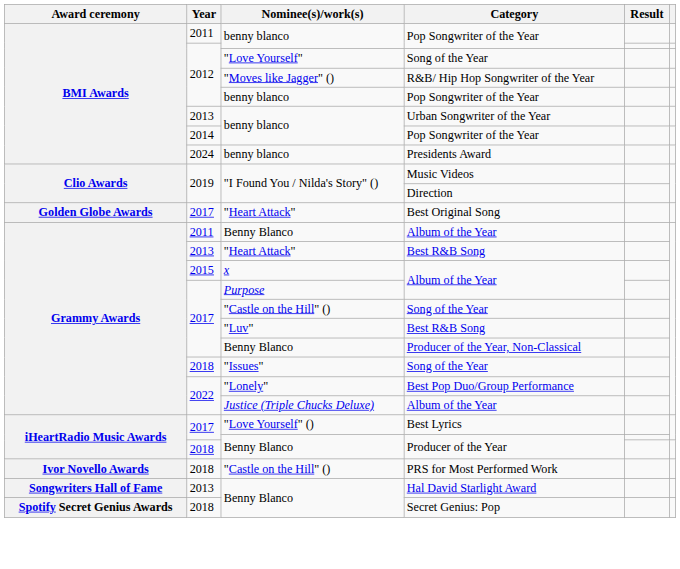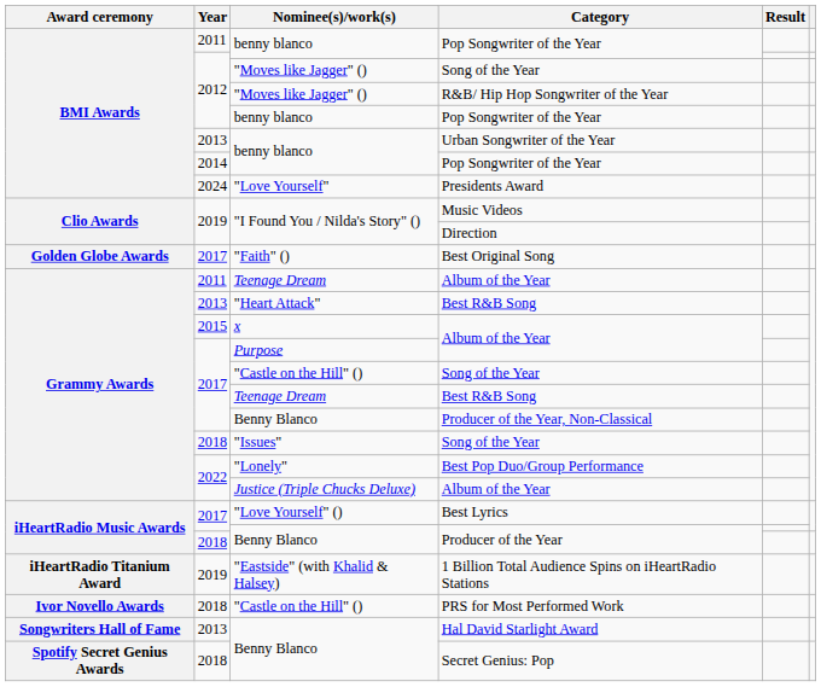2012 / Song of the Year | Nominee(s)/work(s): "Love Yourself" -> "Moves like Jagger" ()
Presidents Award | Nominee(s)/work(s): benny blanco -> "Love Yourself"
Best Original Song | Nominee(s)/work(s): "Heart Attack" -> "Faith" ()
2011 / Album of the Year | Nominee(s)/work(s): Benny Blanco -> Teenage Dream
2017 / Best R&B Song | Nominee(s)/work(s): "Luv" -> Teenage Dream
+ row: iHeartRadio Titanium Award | 2019 | "Eastside" (with Khalid & Halsey) | 1 Billion Total Audience Spins on iHeartRadio Stations
